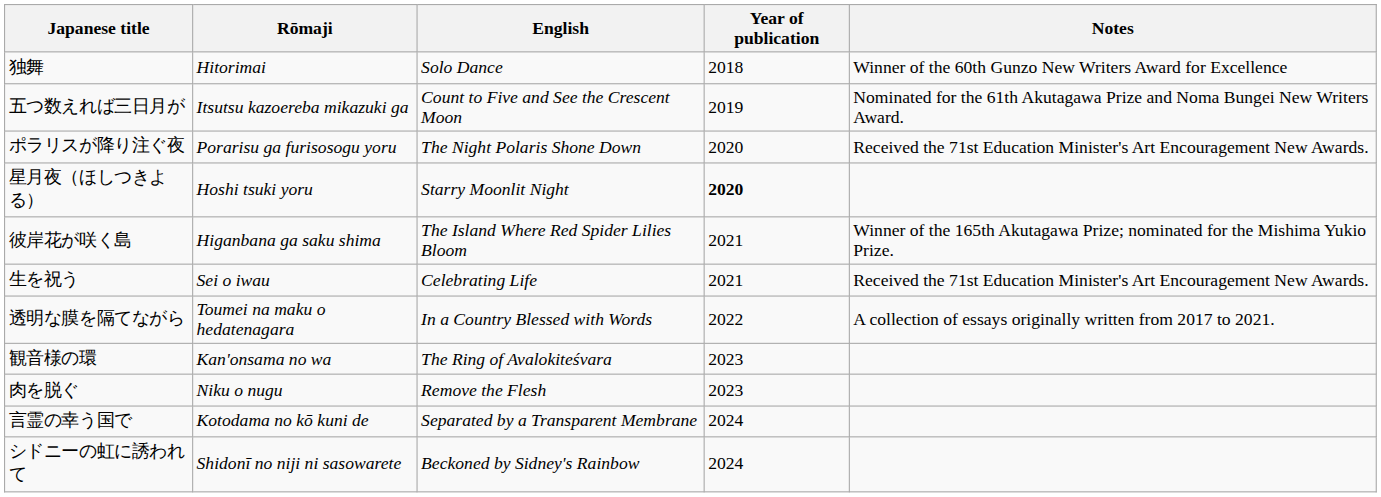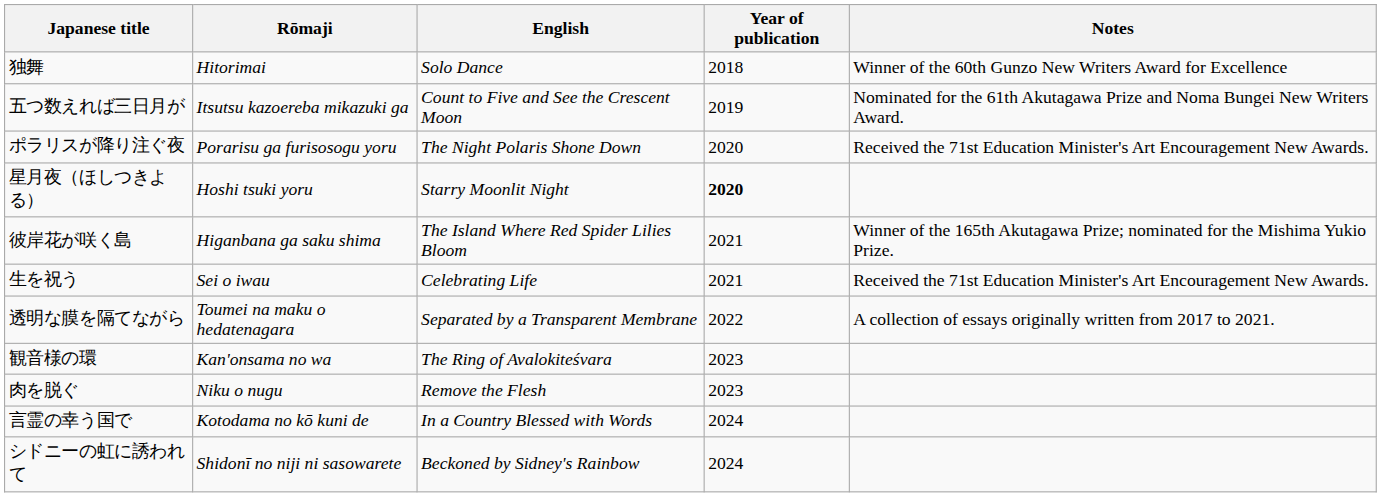透明な膜を隔てながら | English: In a Country Blessed with Words -> Separated by a Transparent Membrane
言霊の幸う国で | English: Separated by a Transparent Membrane -> In a Country Blessed with Words
